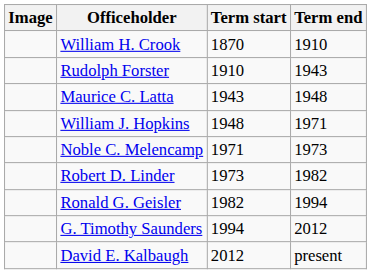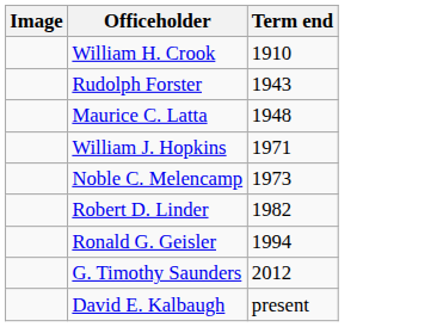- column: Term start | 1870 | 1910 | 1943 | 1948 | 1971 | 1973 | 1982 | 1994 | 2012
